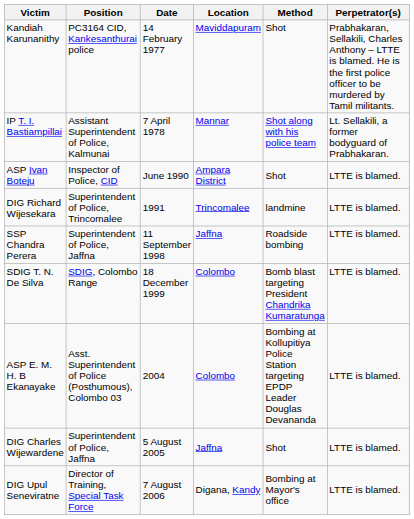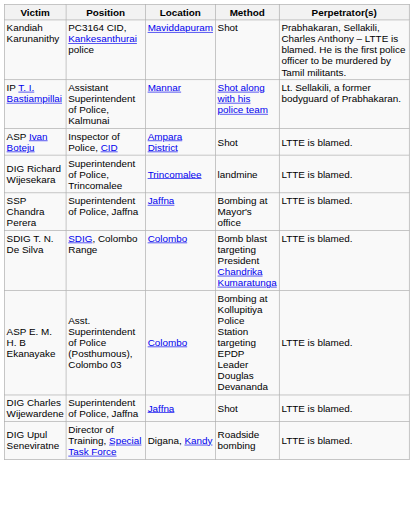- column: Date | 14 February 1977 | 7 April 1978 | June 1990 | 1991 | 11 September 1998 | 18 December 1999 | 2004 | 5 August 2005 | 7 August 2006
SSP Chandra Perera | Method: Roadside bombing -> Bombing at Mayor's office
DIG Upul Seneviratne | Method: Bombing at Mayor's office -> Roadside bombing
